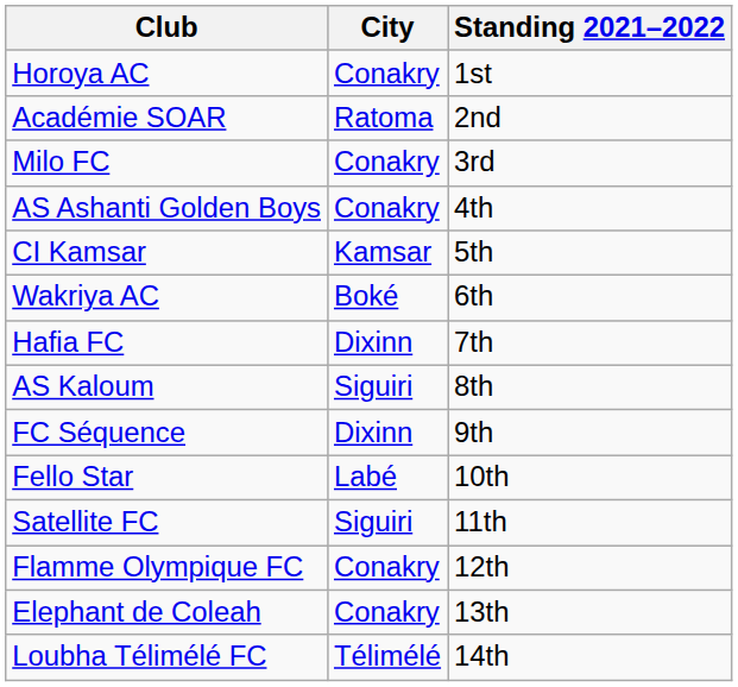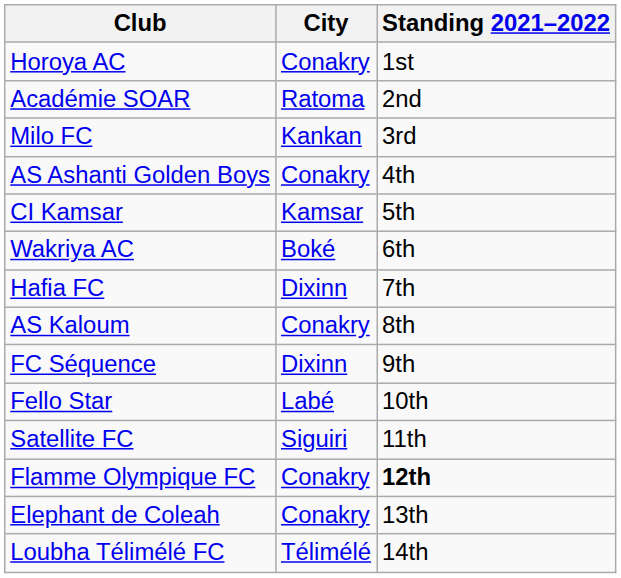Milo FC | City: Conakry -> Kankan
AS Kaloum | City: Siguiri -> Conakry
Flamme Olympique FC | Standing 2021–2022: normal -> bold
